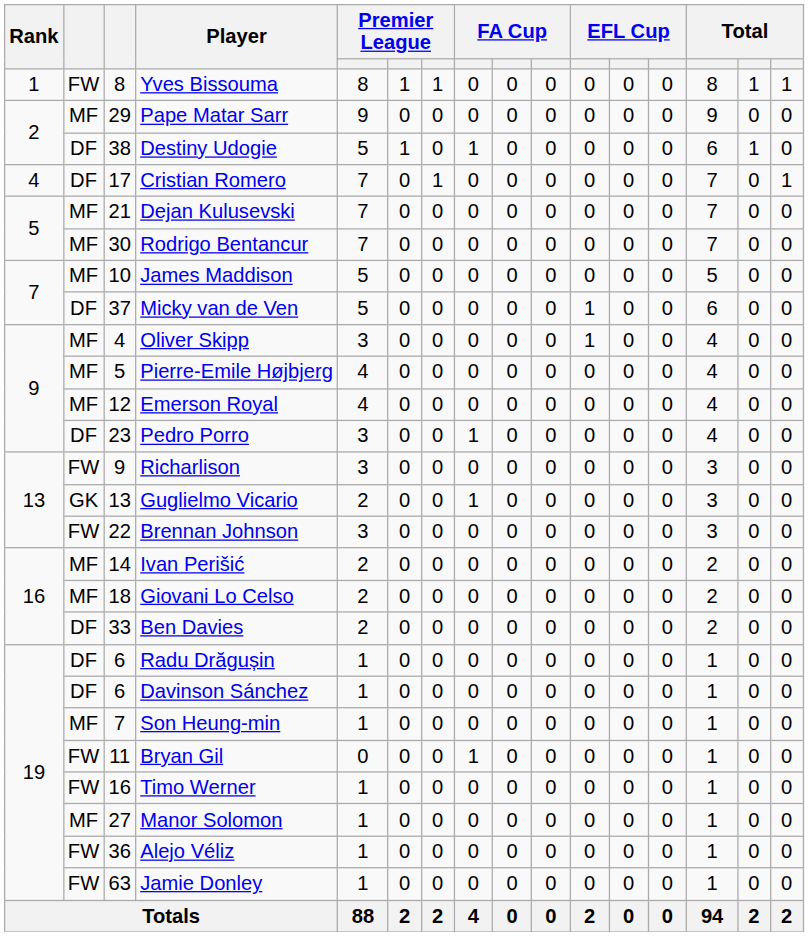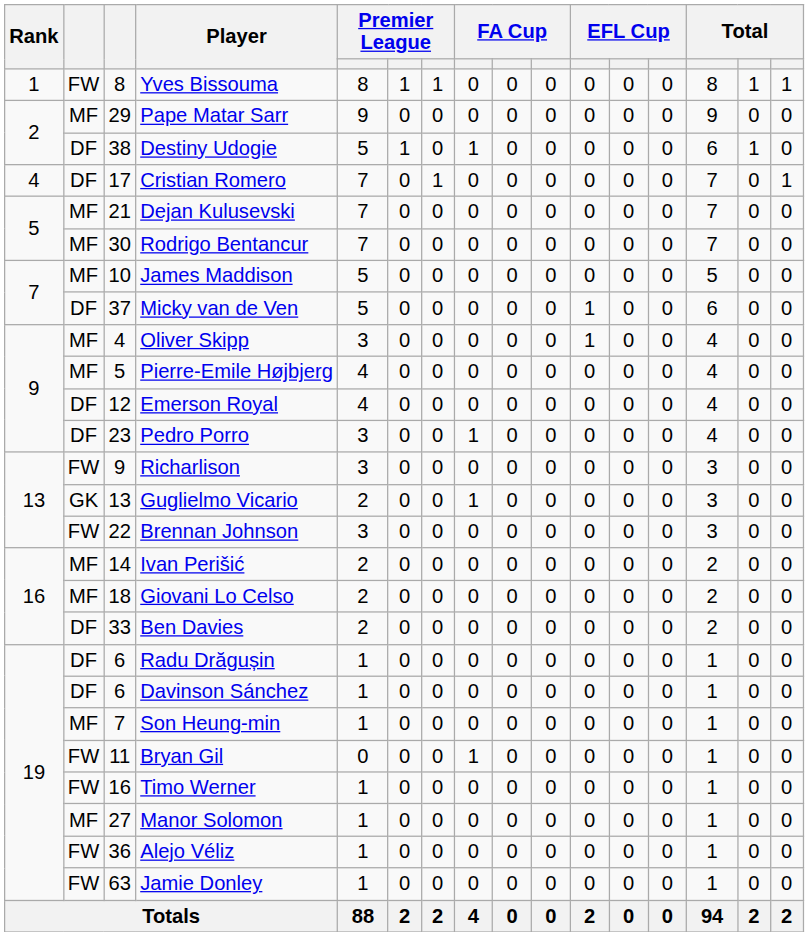Emerson Royal | column 2: MF -> DF
